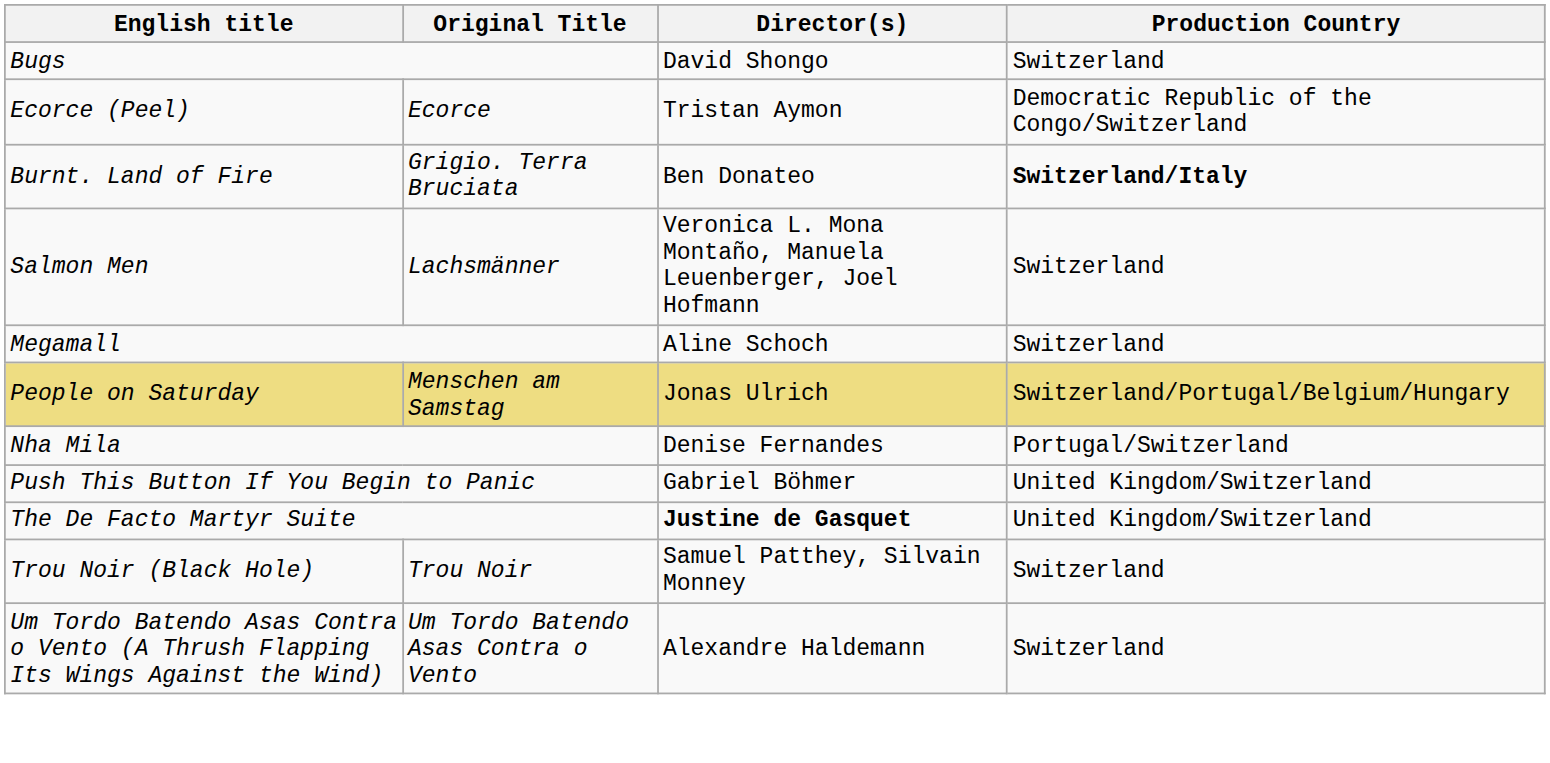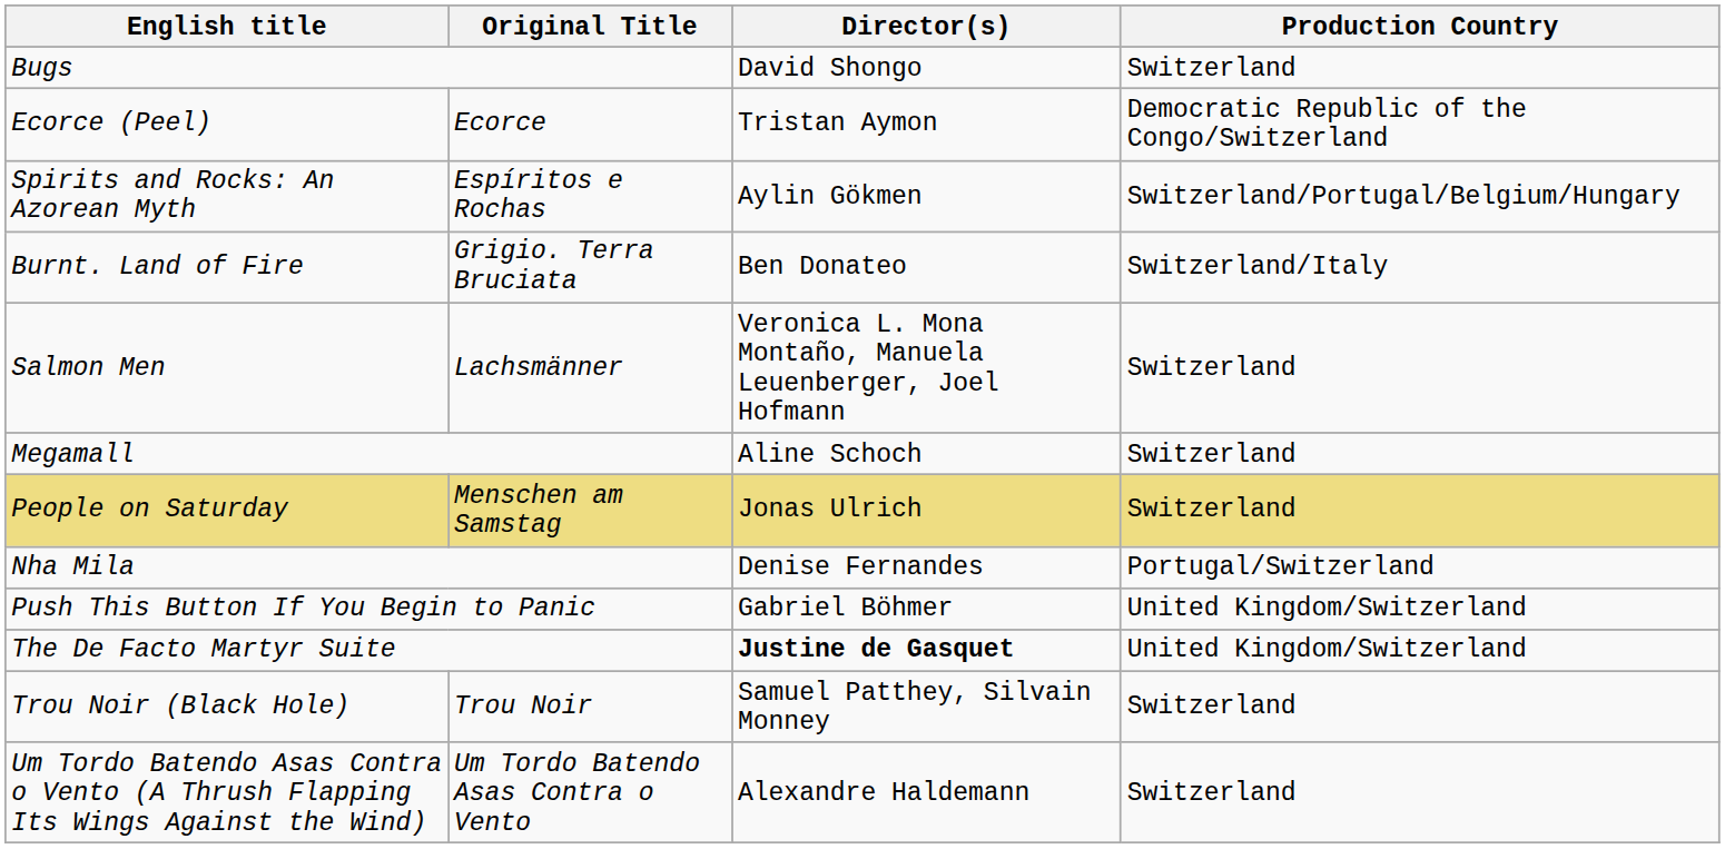+ row: Spirits and Rocks: An Azorean Myth | Espíritos e Rochas | Aylin Gökmen | Switzerland/Portugal/Belgium/Hungary
Burnt. Land of Fire | Production Country: bold -> normal
People on Saturday | Production Country: Switzerland/Portugal/Belgium/Hungary -> Switzerland
